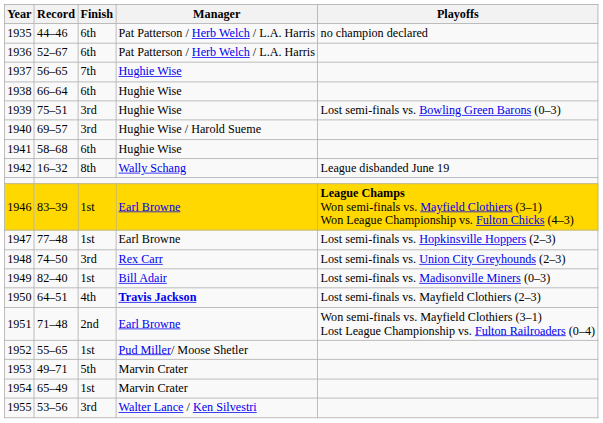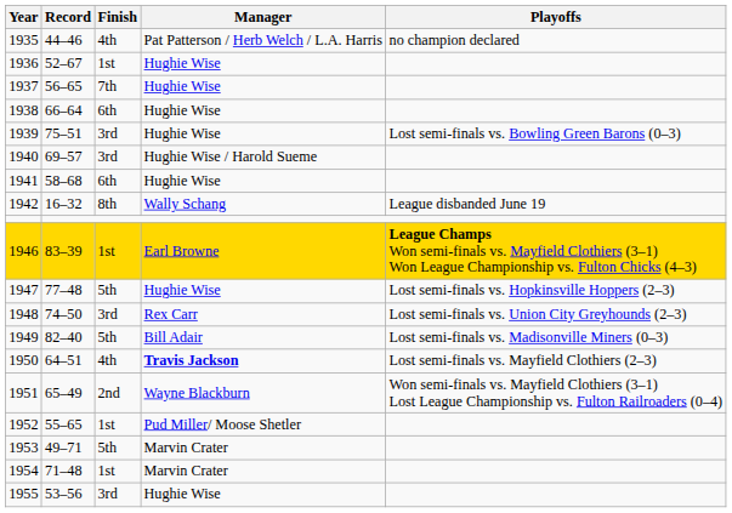1935 | Finish: 6th -> 4th
1936 | Finish: 6th -> 1st
1936 | Manager: Pat Patterson / Herb Welch / L.A. Harris -> Hughie Wise
1947 | Finish: 1st -> 5th
1947 | Manager: Earl Browne -> Hughie Wise
1949 | Finish: 1st -> 5th
1951 | Record: 71–48 -> 65–49
1951 | Manager: Earl Browne -> Wayne Blackburn
1954 | Record: 65–49 -> 71–48
1955 | Manager: Walter Lance / Ken Silvestri -> Hughie Wise
